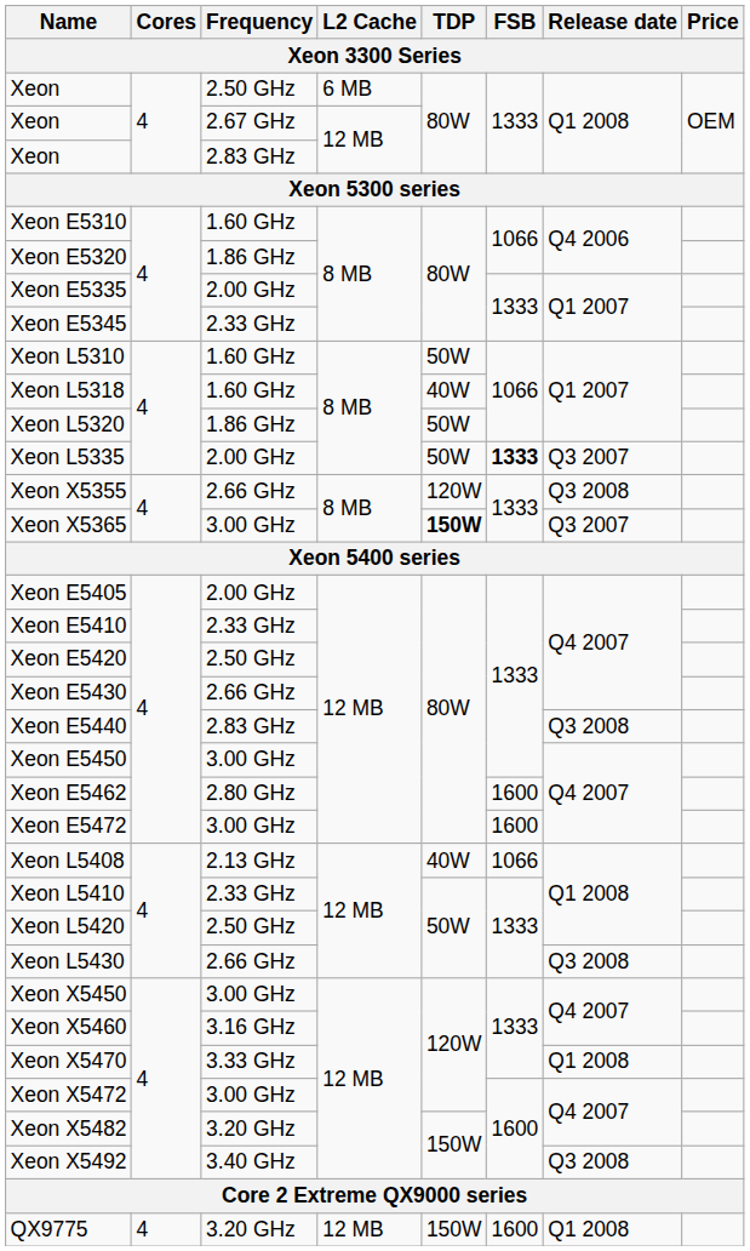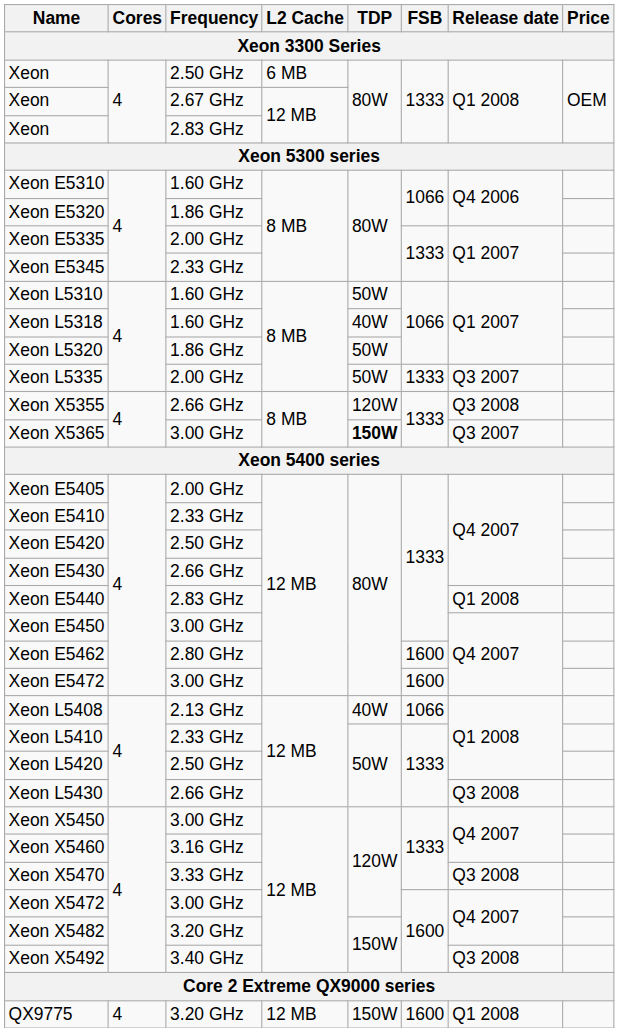Xeon L5335 | FSB: bold -> normal
Xeon E5440 | Release date: Q3 2008 -> Q1 2008
Xeon X5470 | Release date: Q1 2008 -> Q3 2008
